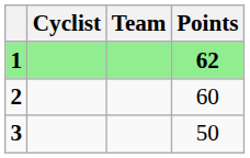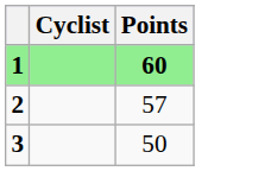- column: Team
1 | Points: 62 -> 60
2 | Points: 60 -> 57
